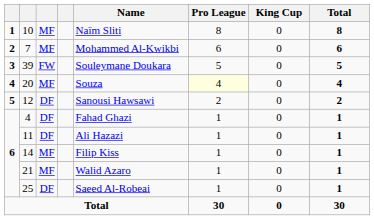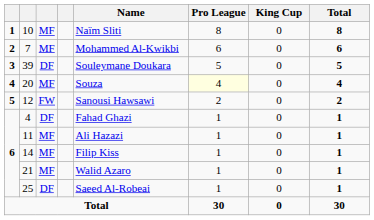39 | column 3: FW -> DF
12 | column 3: DF -> FW
11 | column 3: DF -> MF
